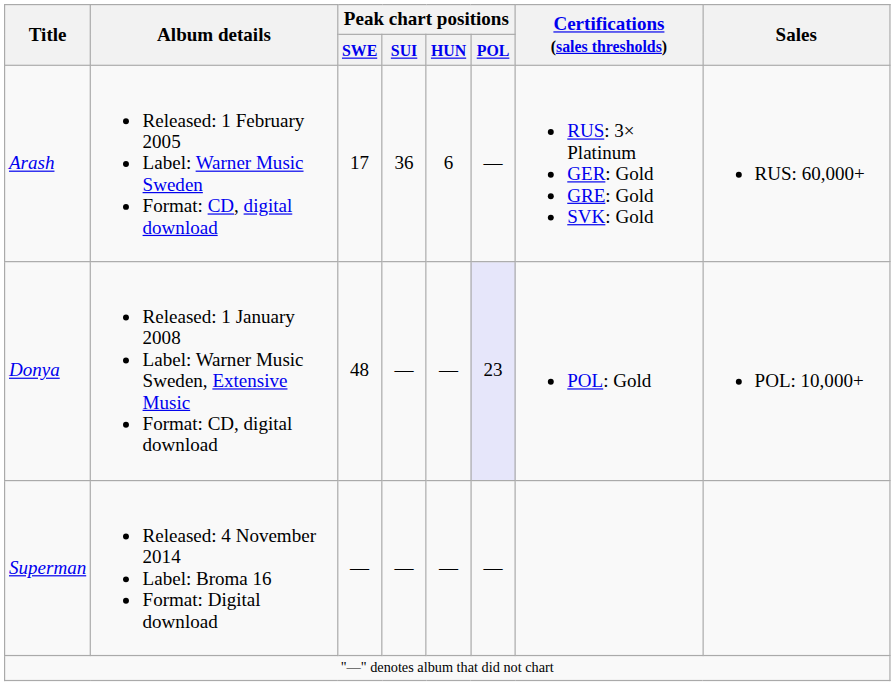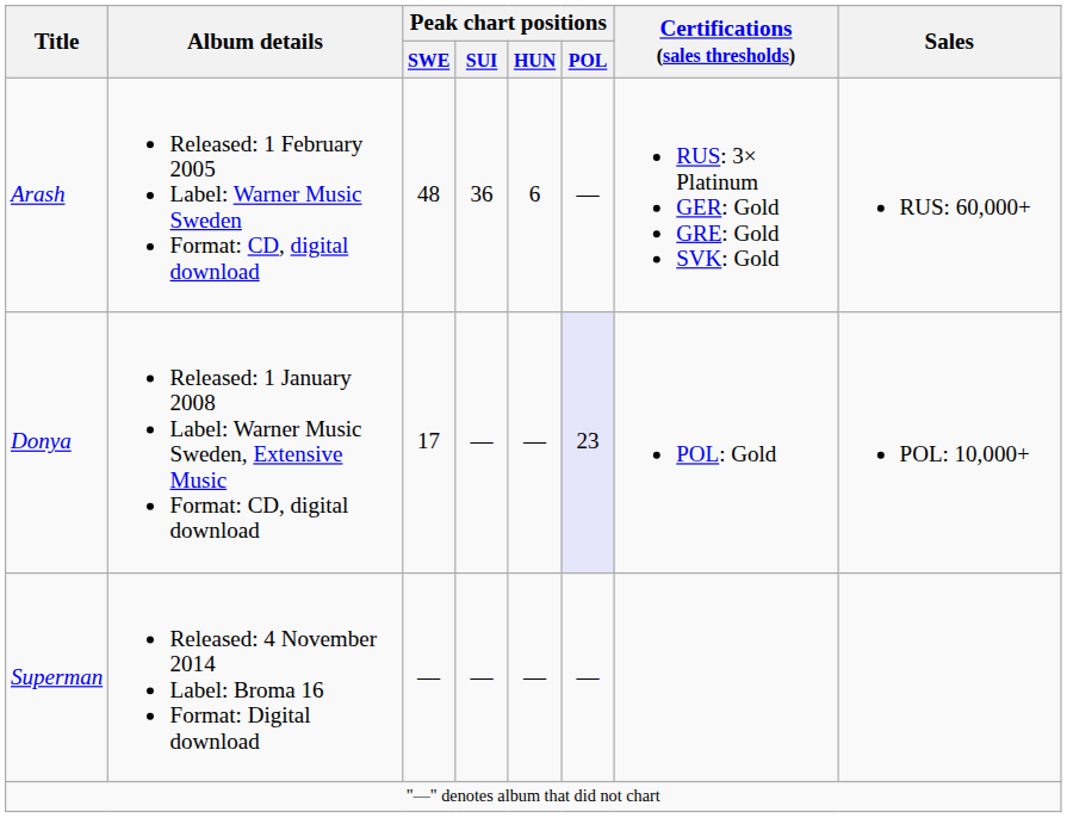Arash | Peak chart positions / SWE: 17 -> 48
Donya | Peak chart positions / SWE: 48 -> 17
